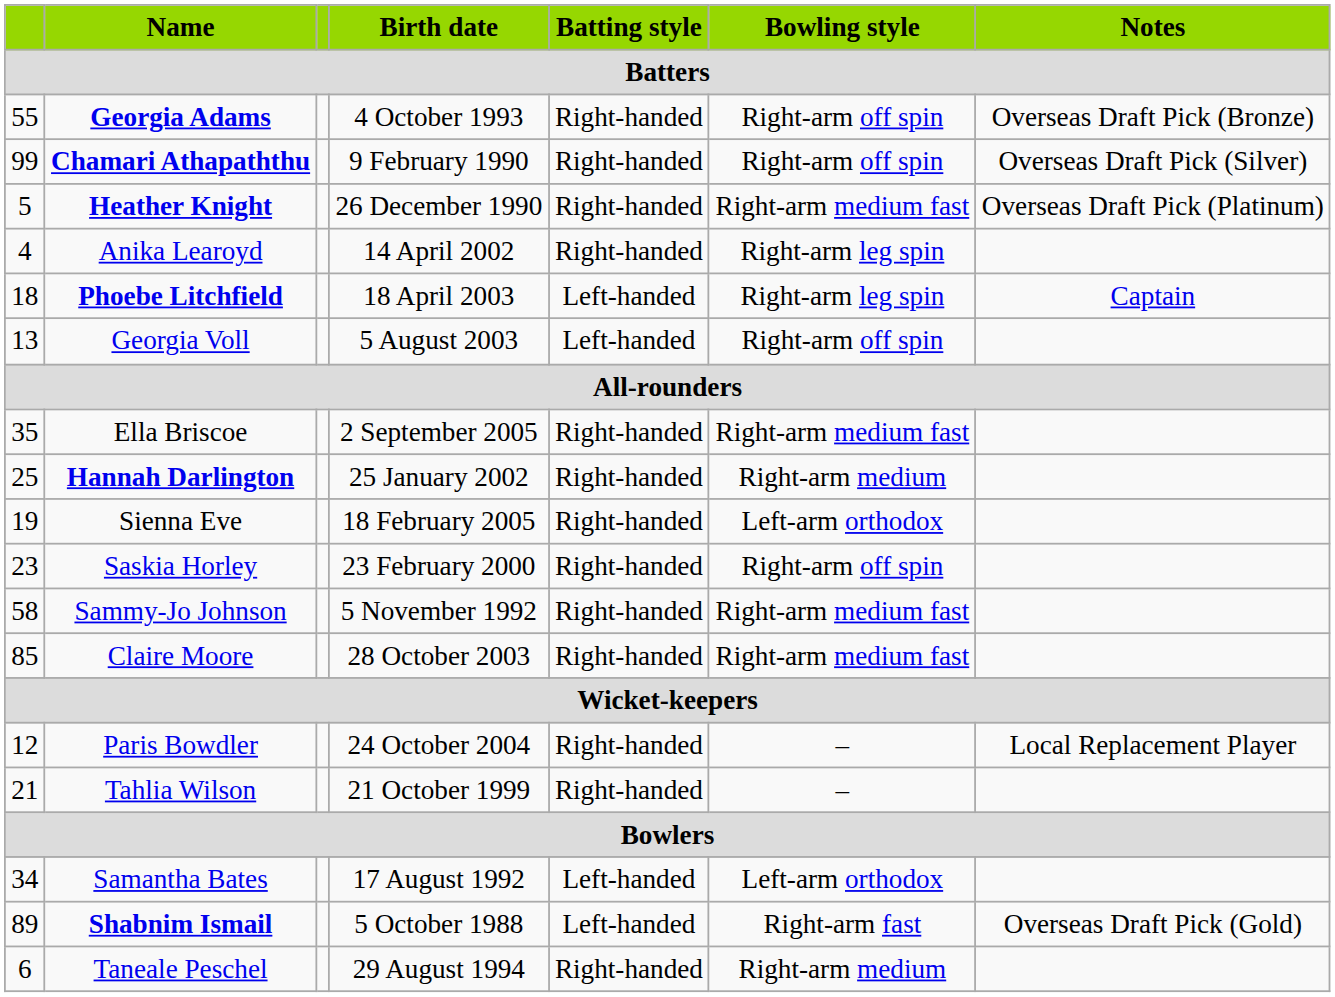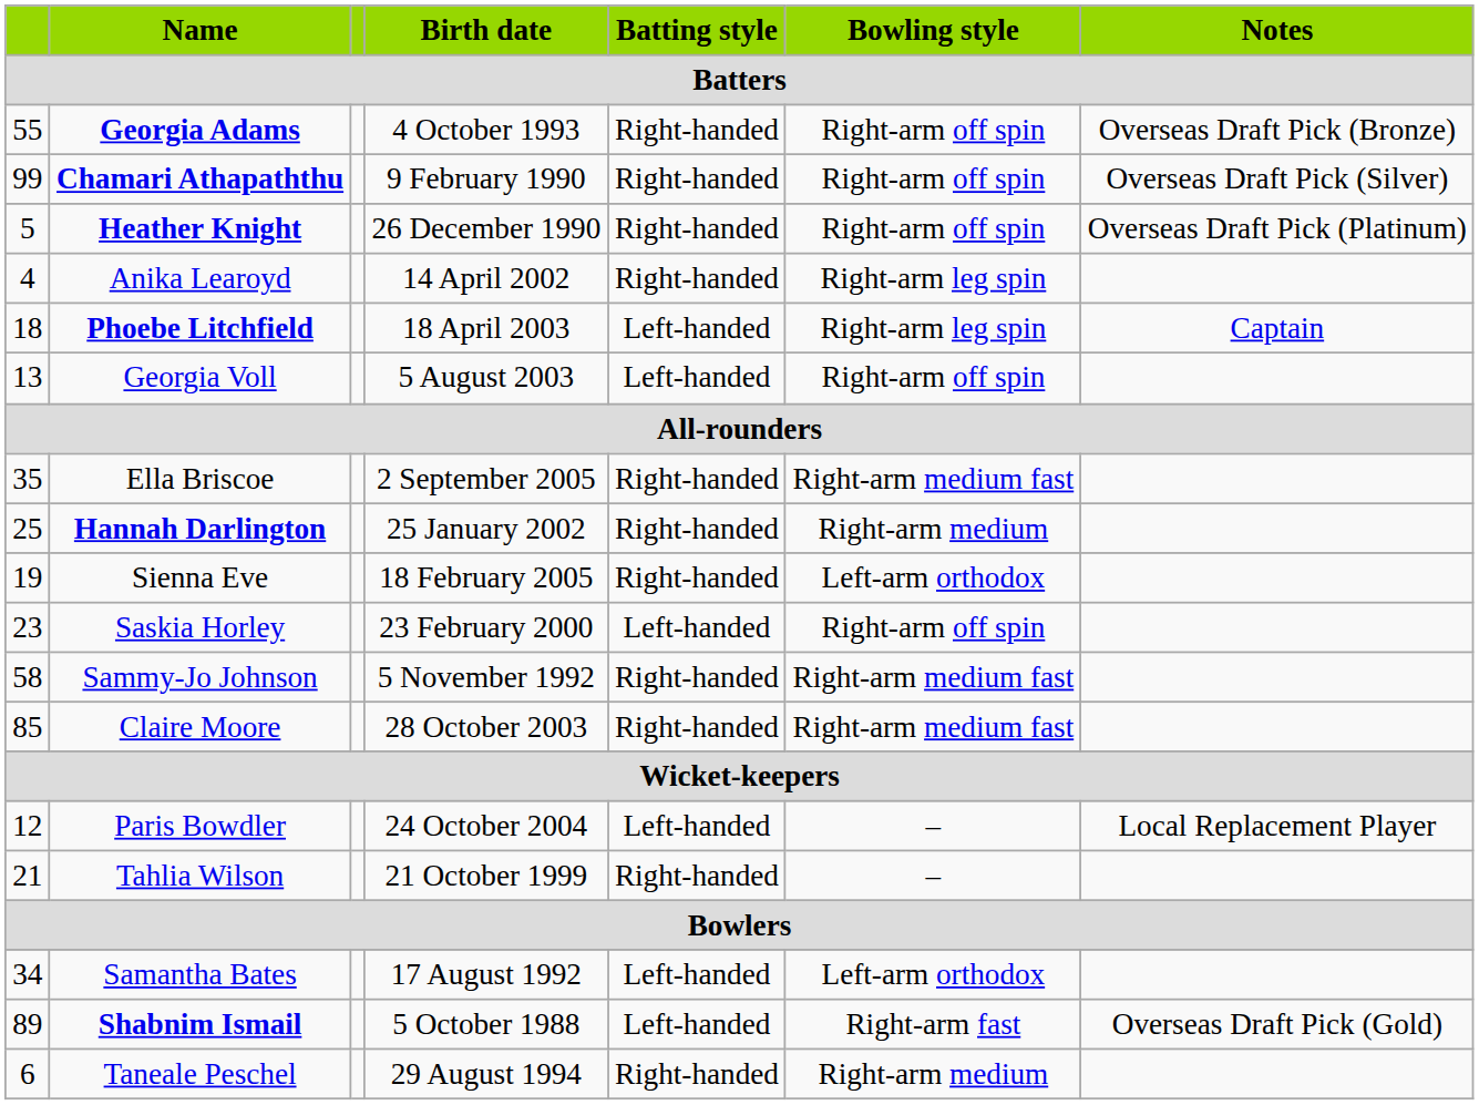Heather Knight | Bowling style: Right-arm medium fast -> Right-arm off spin
Saskia Horley | Batting style: Right-handed -> Left-handed
Paris Bowdler | Batting style: Right-handed -> Left-handed
